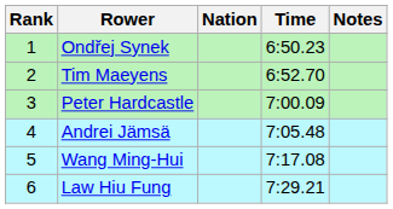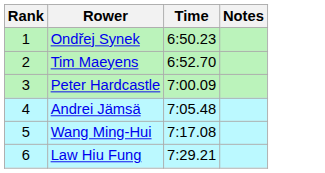- column: Nation
